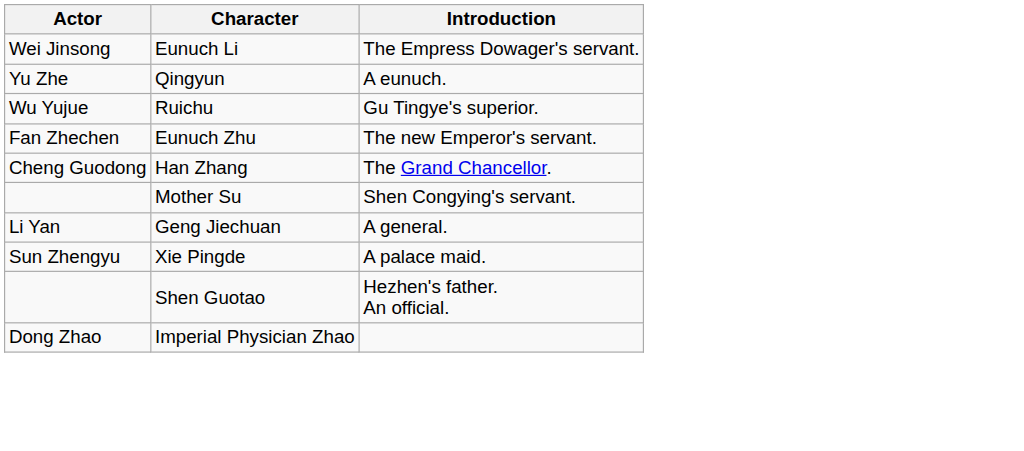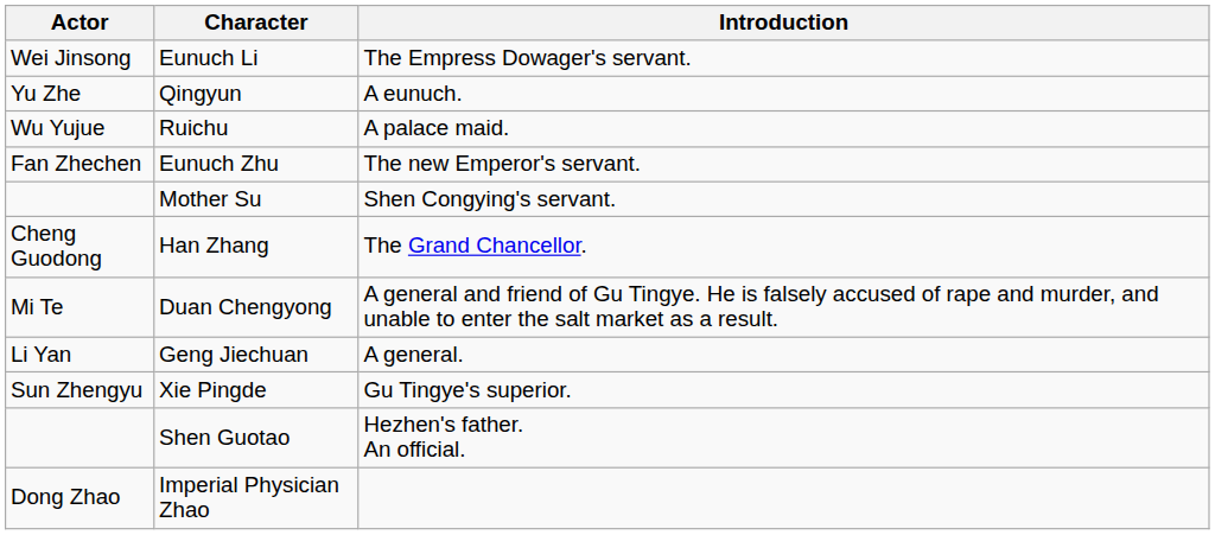Ruichu | Introduction: Gu Tingye's superior. -> A palace maid.
rows swapped: Mother Su <-> Han Zhang
+ row: Mi Te | Duan Chengyong | A general and friend of Gu Tingye. He is falsely accused of rape and murder, and unable to enter the salt market as a result.
Xie Pingde | Introduction: A palace maid. -> Gu Tingye's superior.
